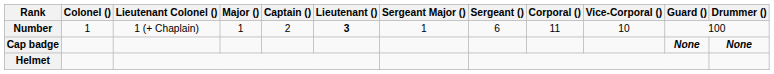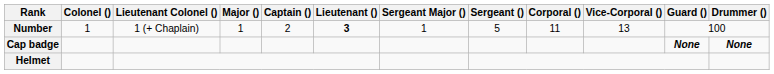Number | Sergeant (): 6 -> 5
Number | Vice-Corporal (): 10 -> 13
